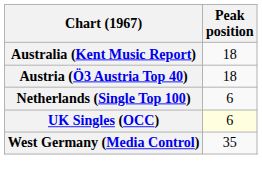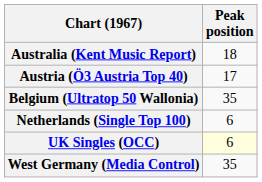Austria (Ö3 Austria Top 40) | Peak position: 18 -> 17
+ row: Belgium (Ultratop 50 Wallonia) | 35
